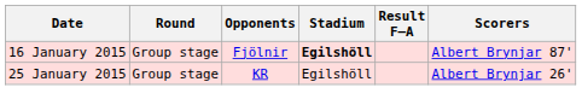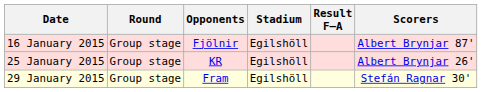16 January 2015 | Stadium: bold -> normal
+ row: 29 January 2015 | Group stage | Fram | Egilshöll | Stefán Ragnar 30'
